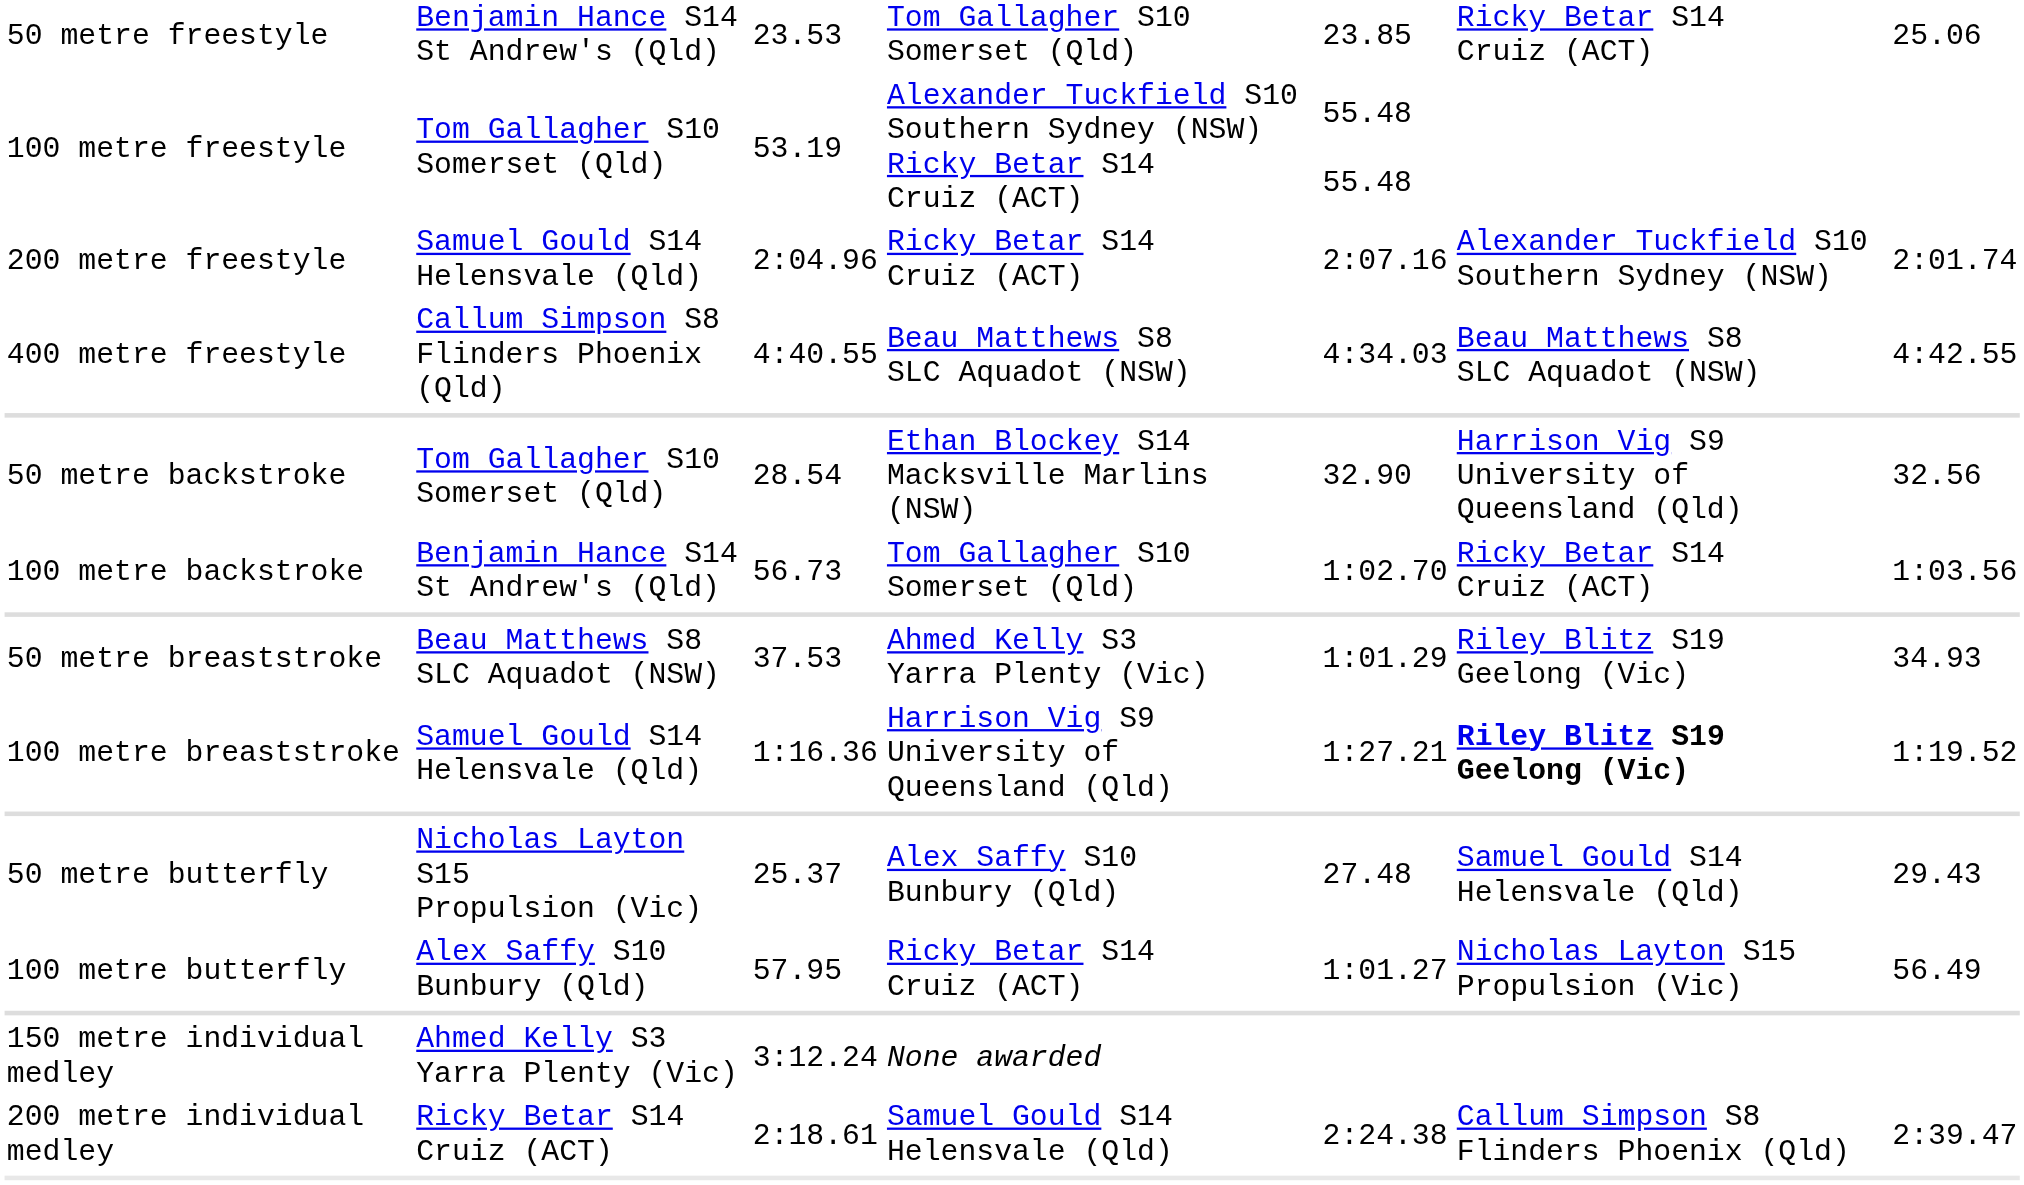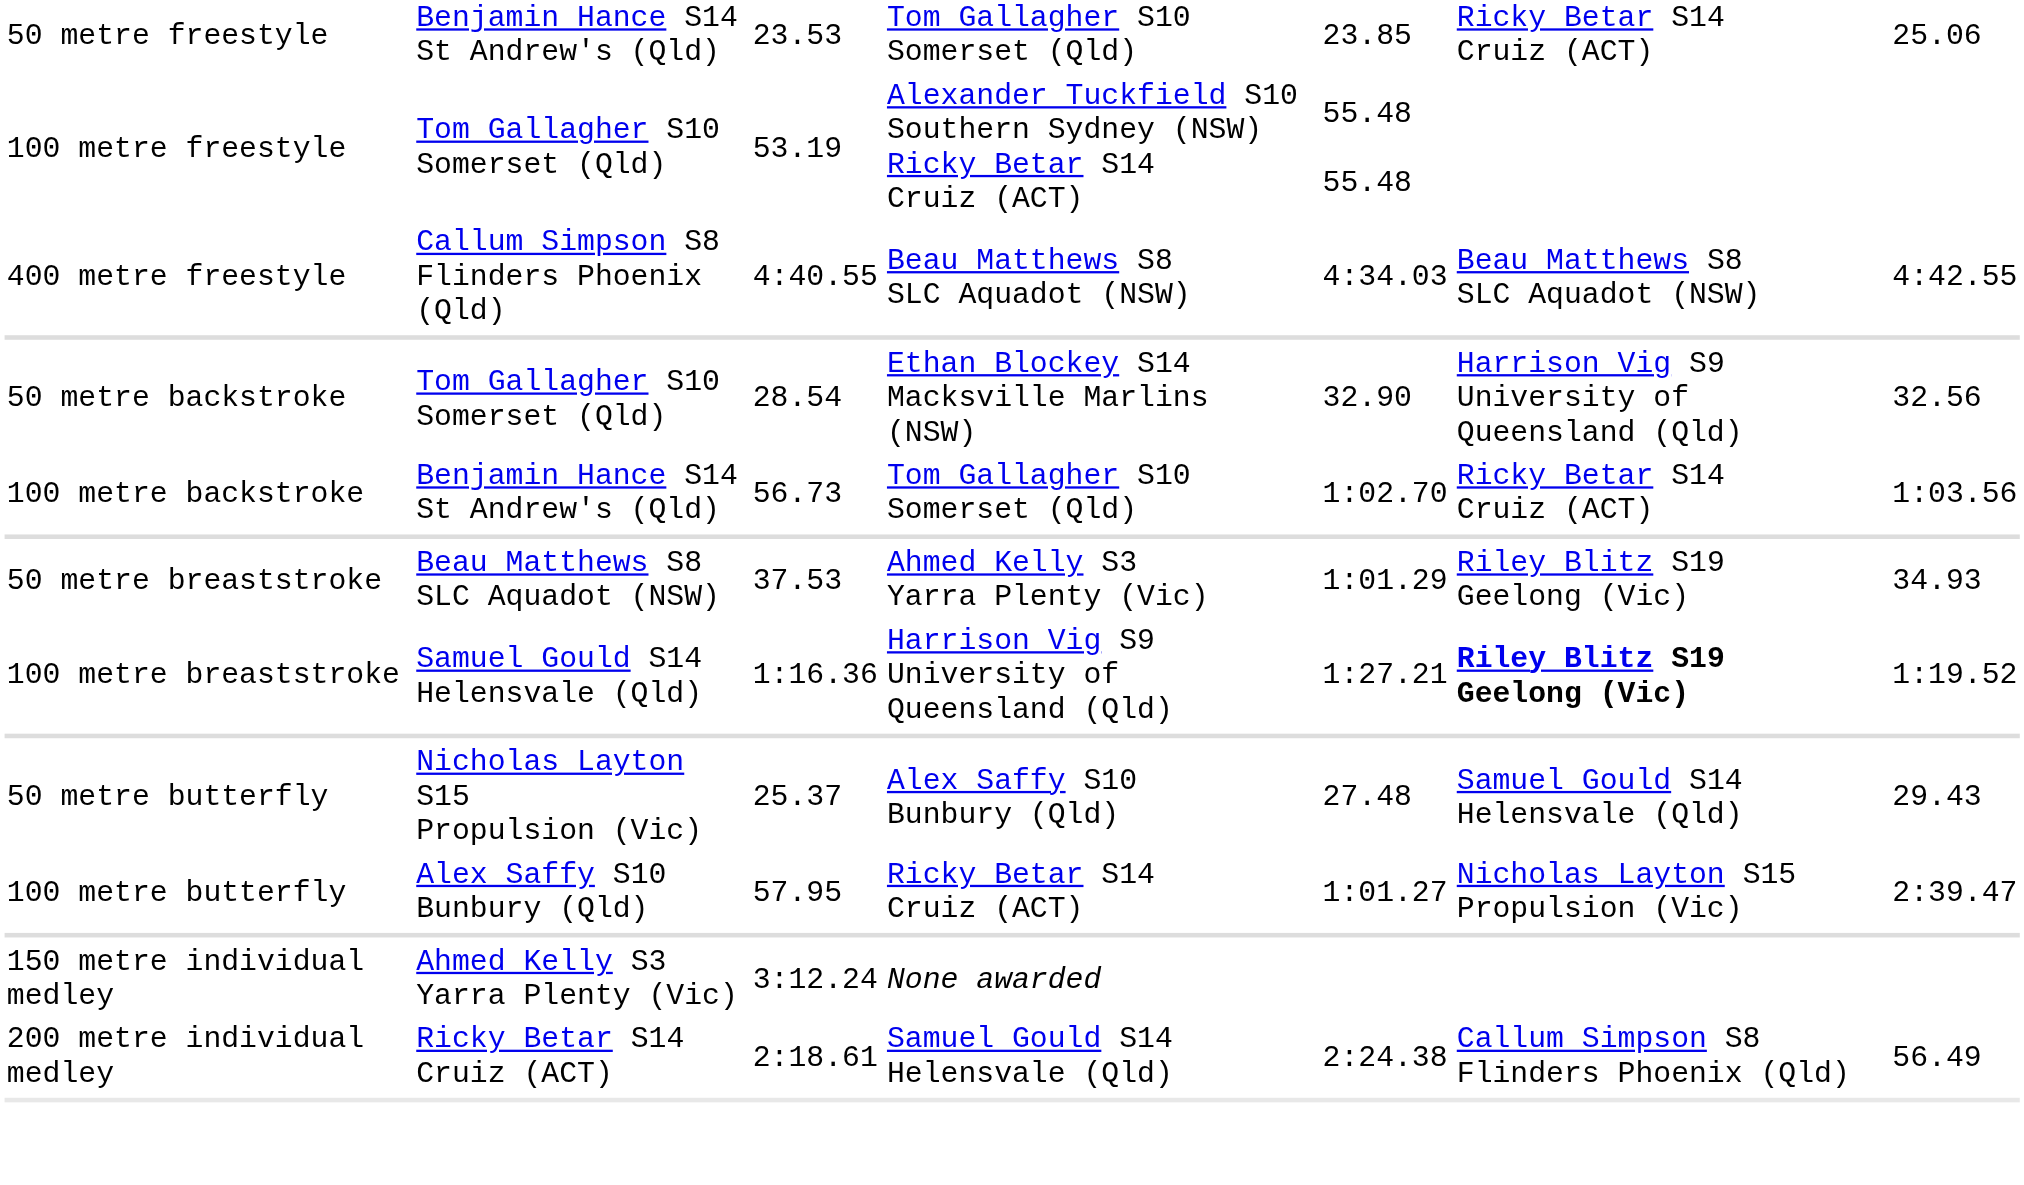- row: 200 metre freestyle | Samuel Gould S14 Helensvale (Qld) | 2:04.96 | Ricky Betar S14 Cruiz (ACT) | 2:07.16 | Alexander Tuckfield S10 Southern Sydney (NSW) | 2:01.74
100 metre butterfly | column 7: 56.49 -> 2:39.47
200 metre individual medley | column 7: 2:39.47 -> 56.49
